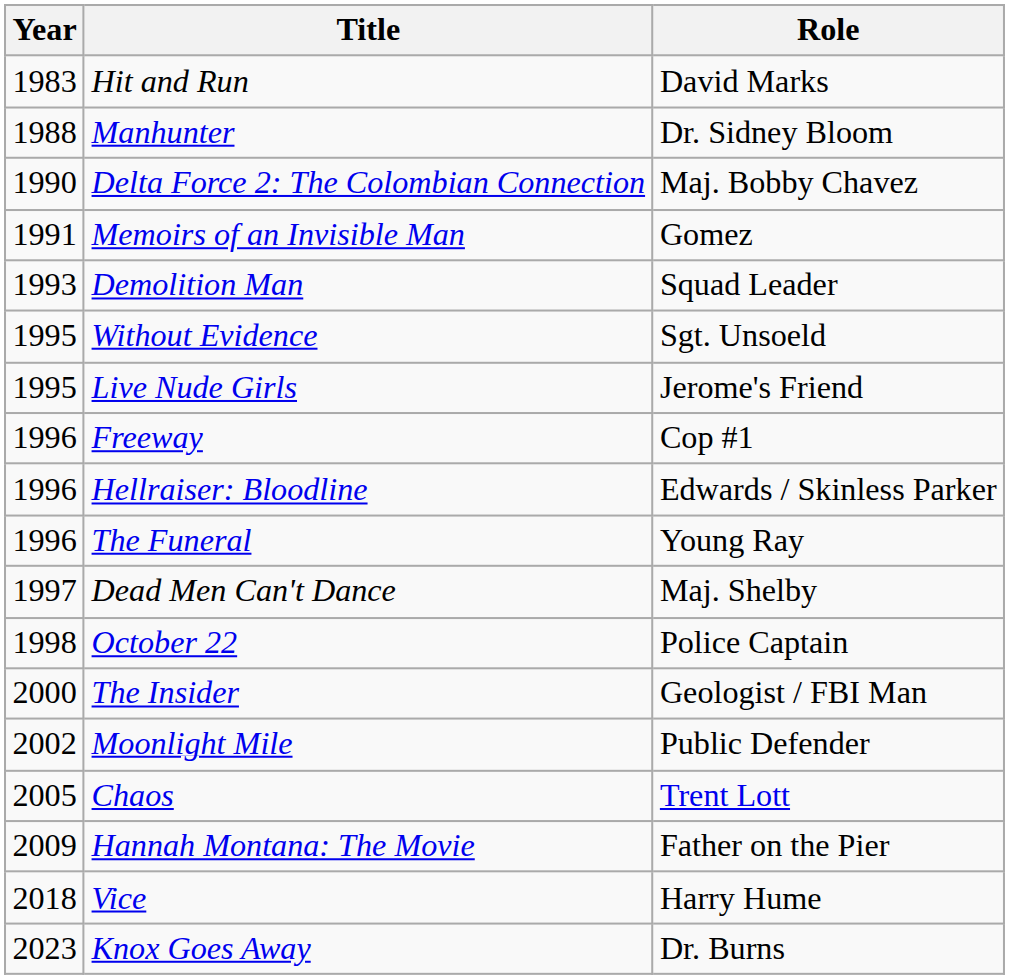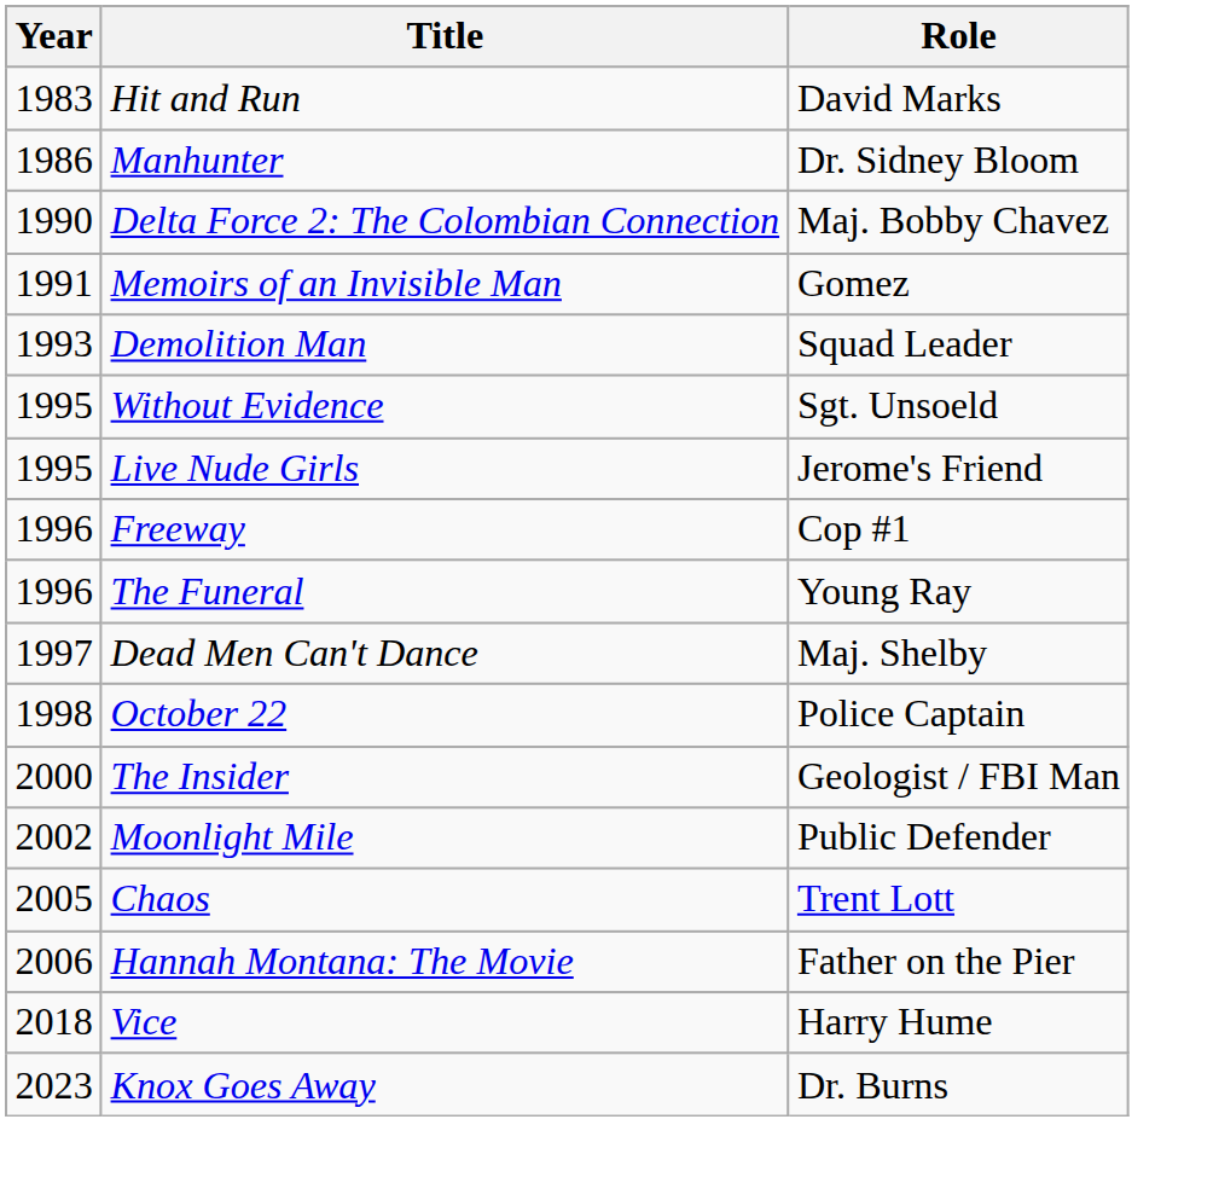Manhunter | Year: 1988 -> 1986
- row: 1996 | Hellraiser: Bloodline | Edwards / Skinless Parker
Hannah Montana: The Movie | Year: 2009 -> 2006
